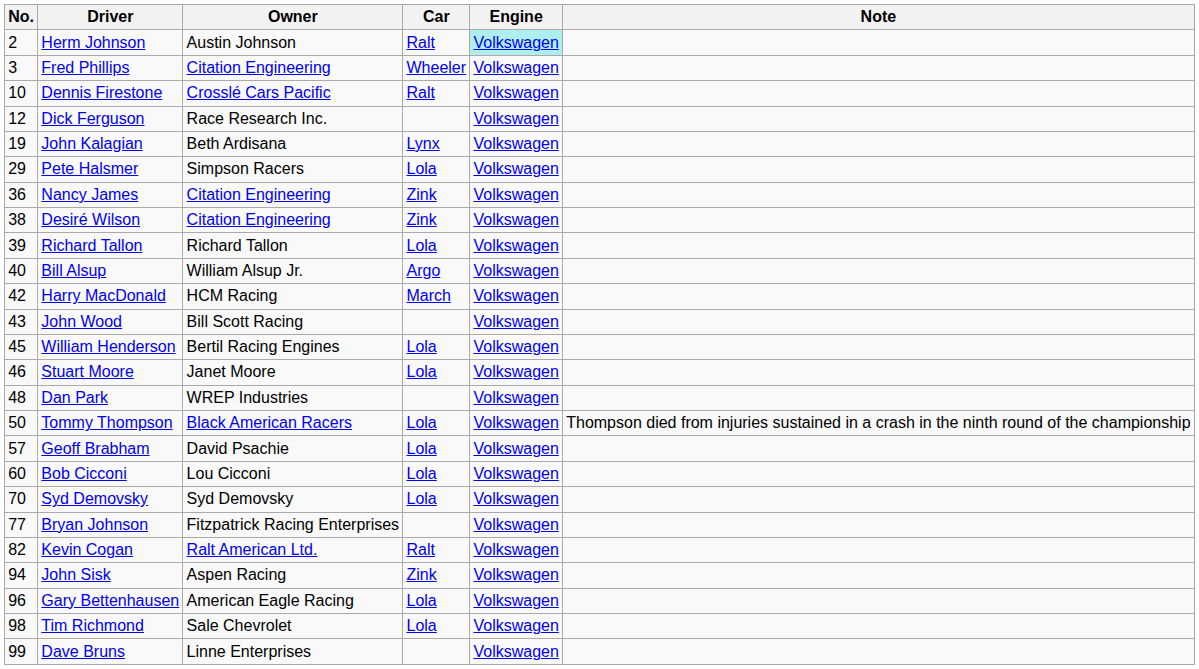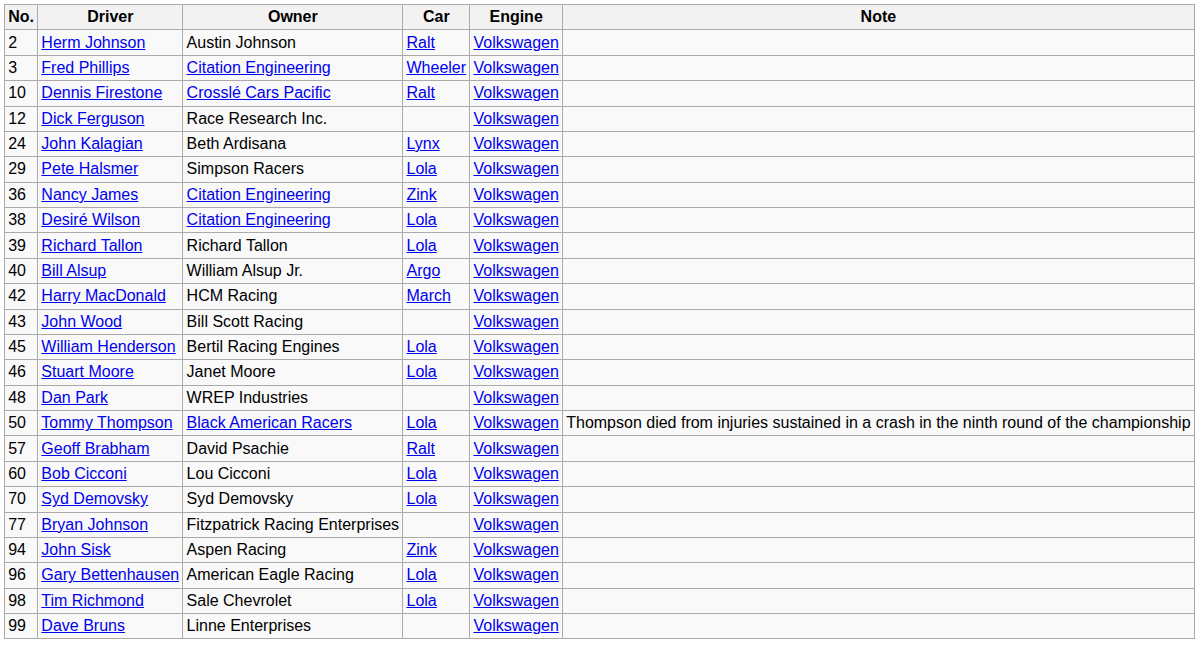Herm Johnson | Engine: paleturquoise background -> no background
John Kalagian | No.: 19 -> 24
Desiré Wilson | Car: Zink -> Lola
Geoff Brabham | Car: Lola -> Ralt
- row: 82 | Kevin Cogan | Ralt American Ltd. | Ralt | Volkswagen
